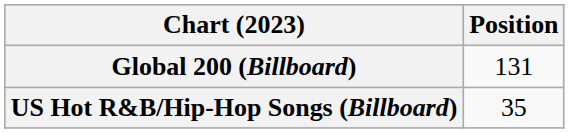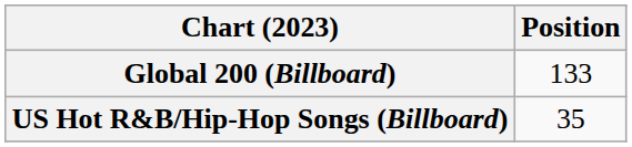Global 200 (Billboard) | Position: 131 -> 133
